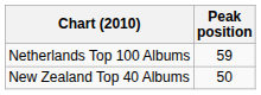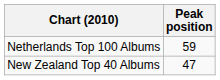New Zealand Top 40 Albums | Peak position: 50 -> 47
